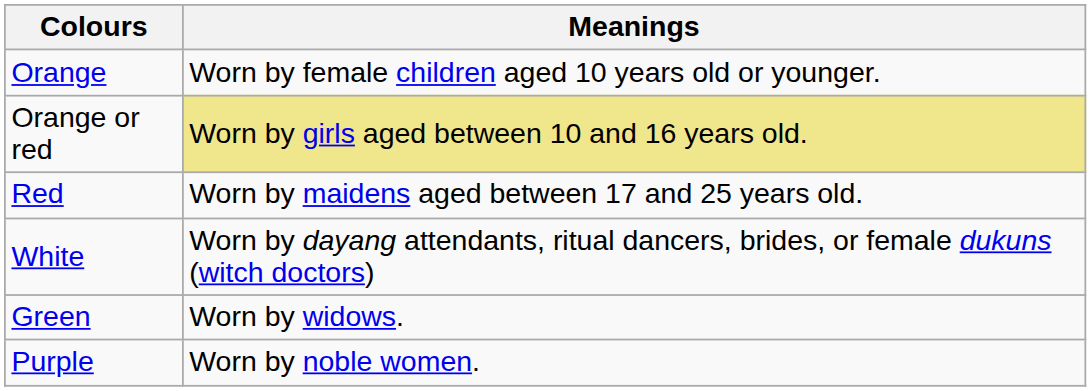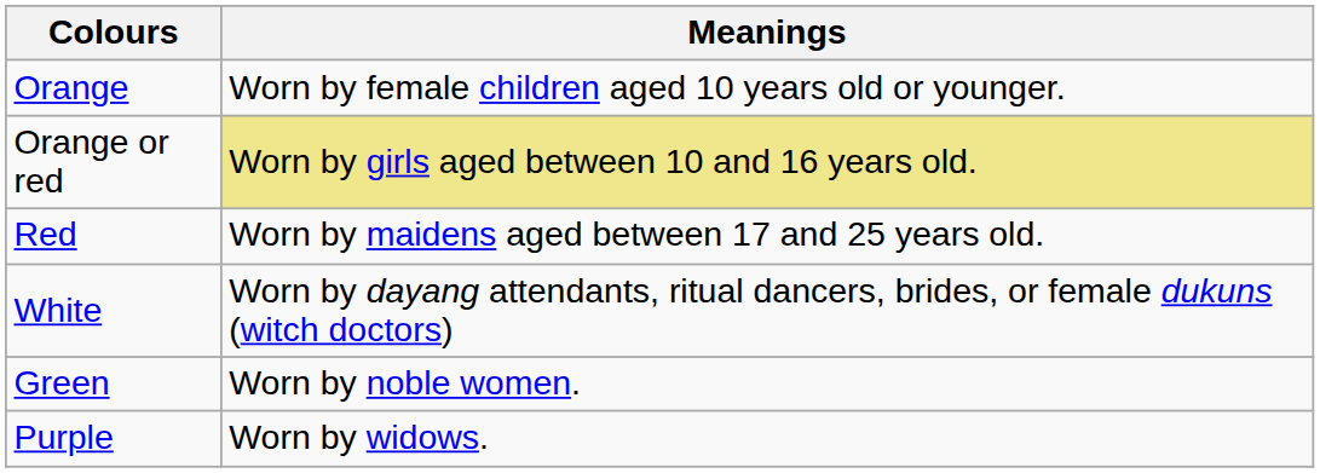Green | Meanings: Worn by widows. -> Worn by noble women.
Purple | Meanings: Worn by noble women. -> Worn by widows.
